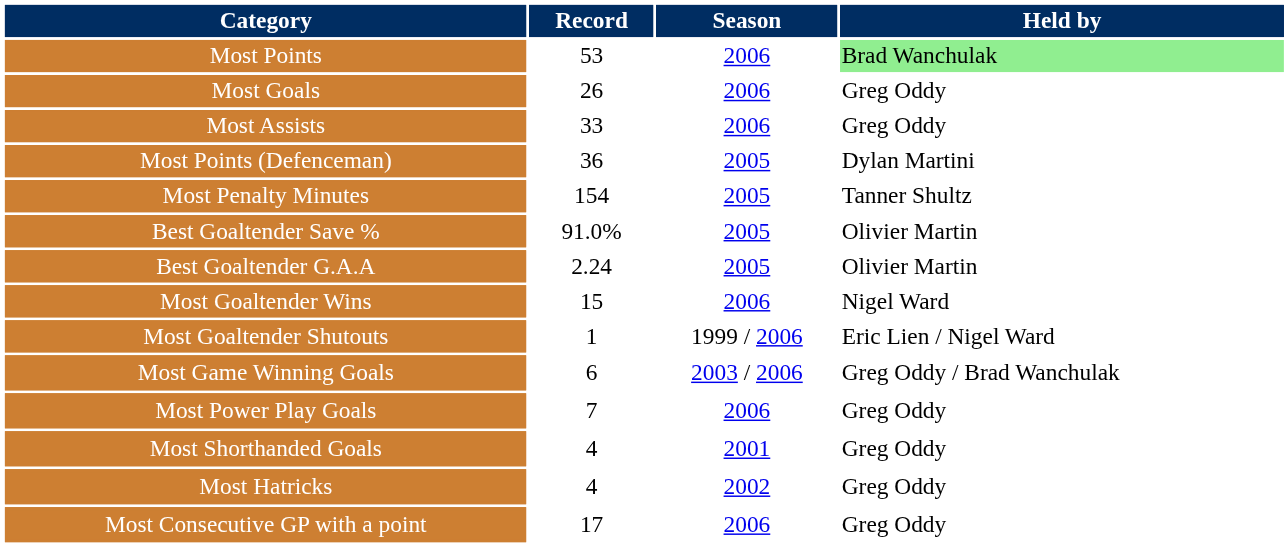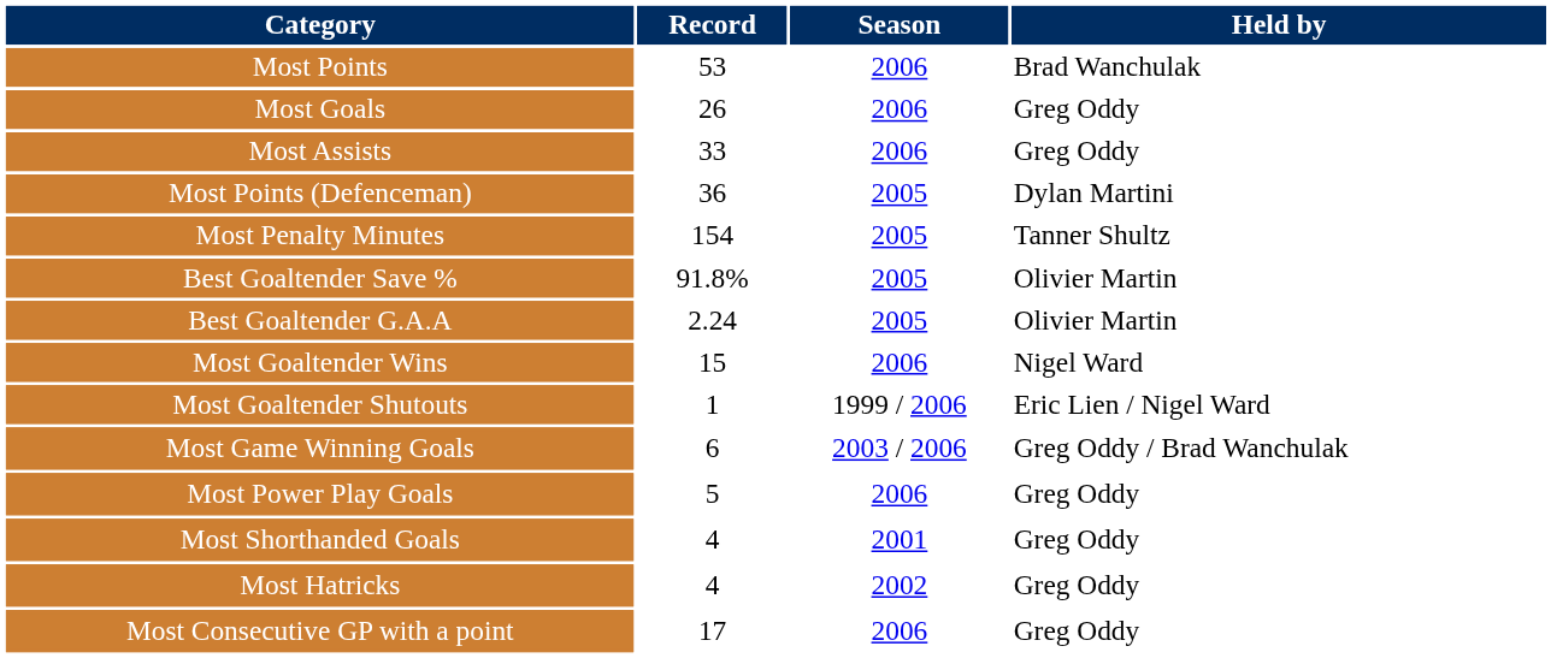Most Points | Held by: lightgreen background -> no background
Best Goaltender Save % | Record: 91.0% -> 91.8%
Most Power Play Goals | Record: 7 -> 5
